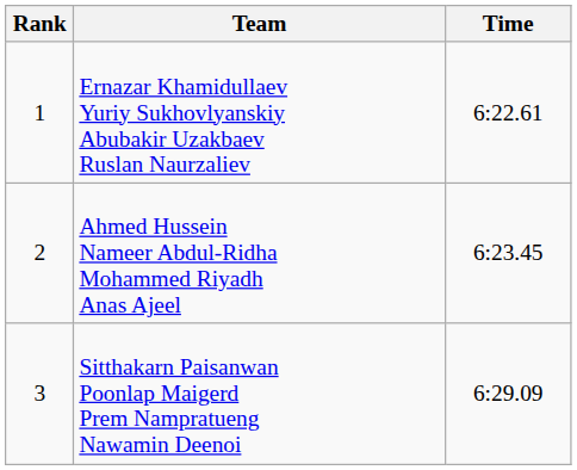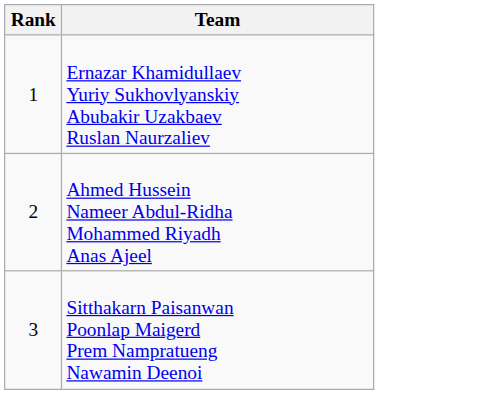- column: Time | 6:22.61 | 6:23.45 | 6:29.09
